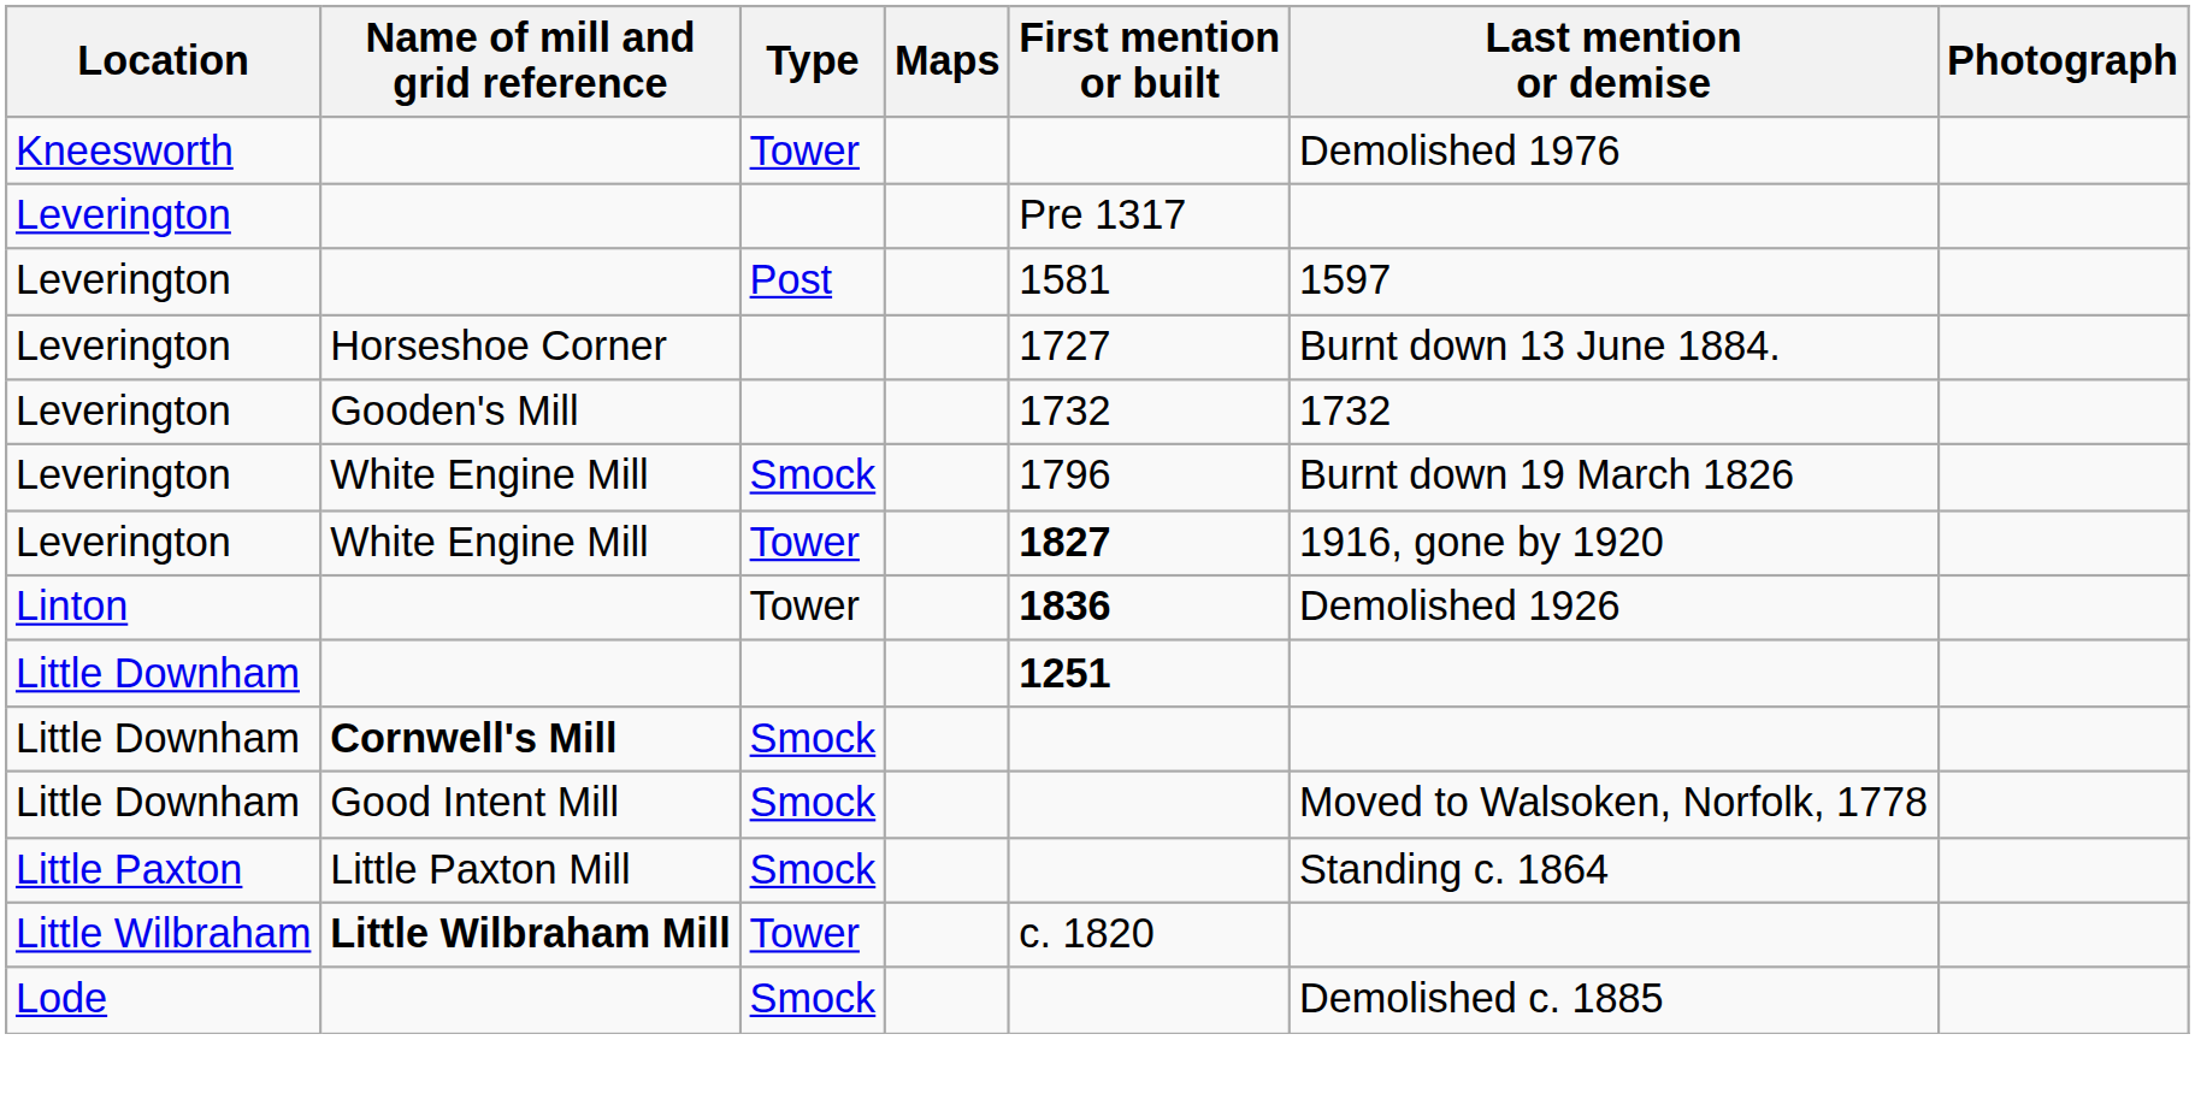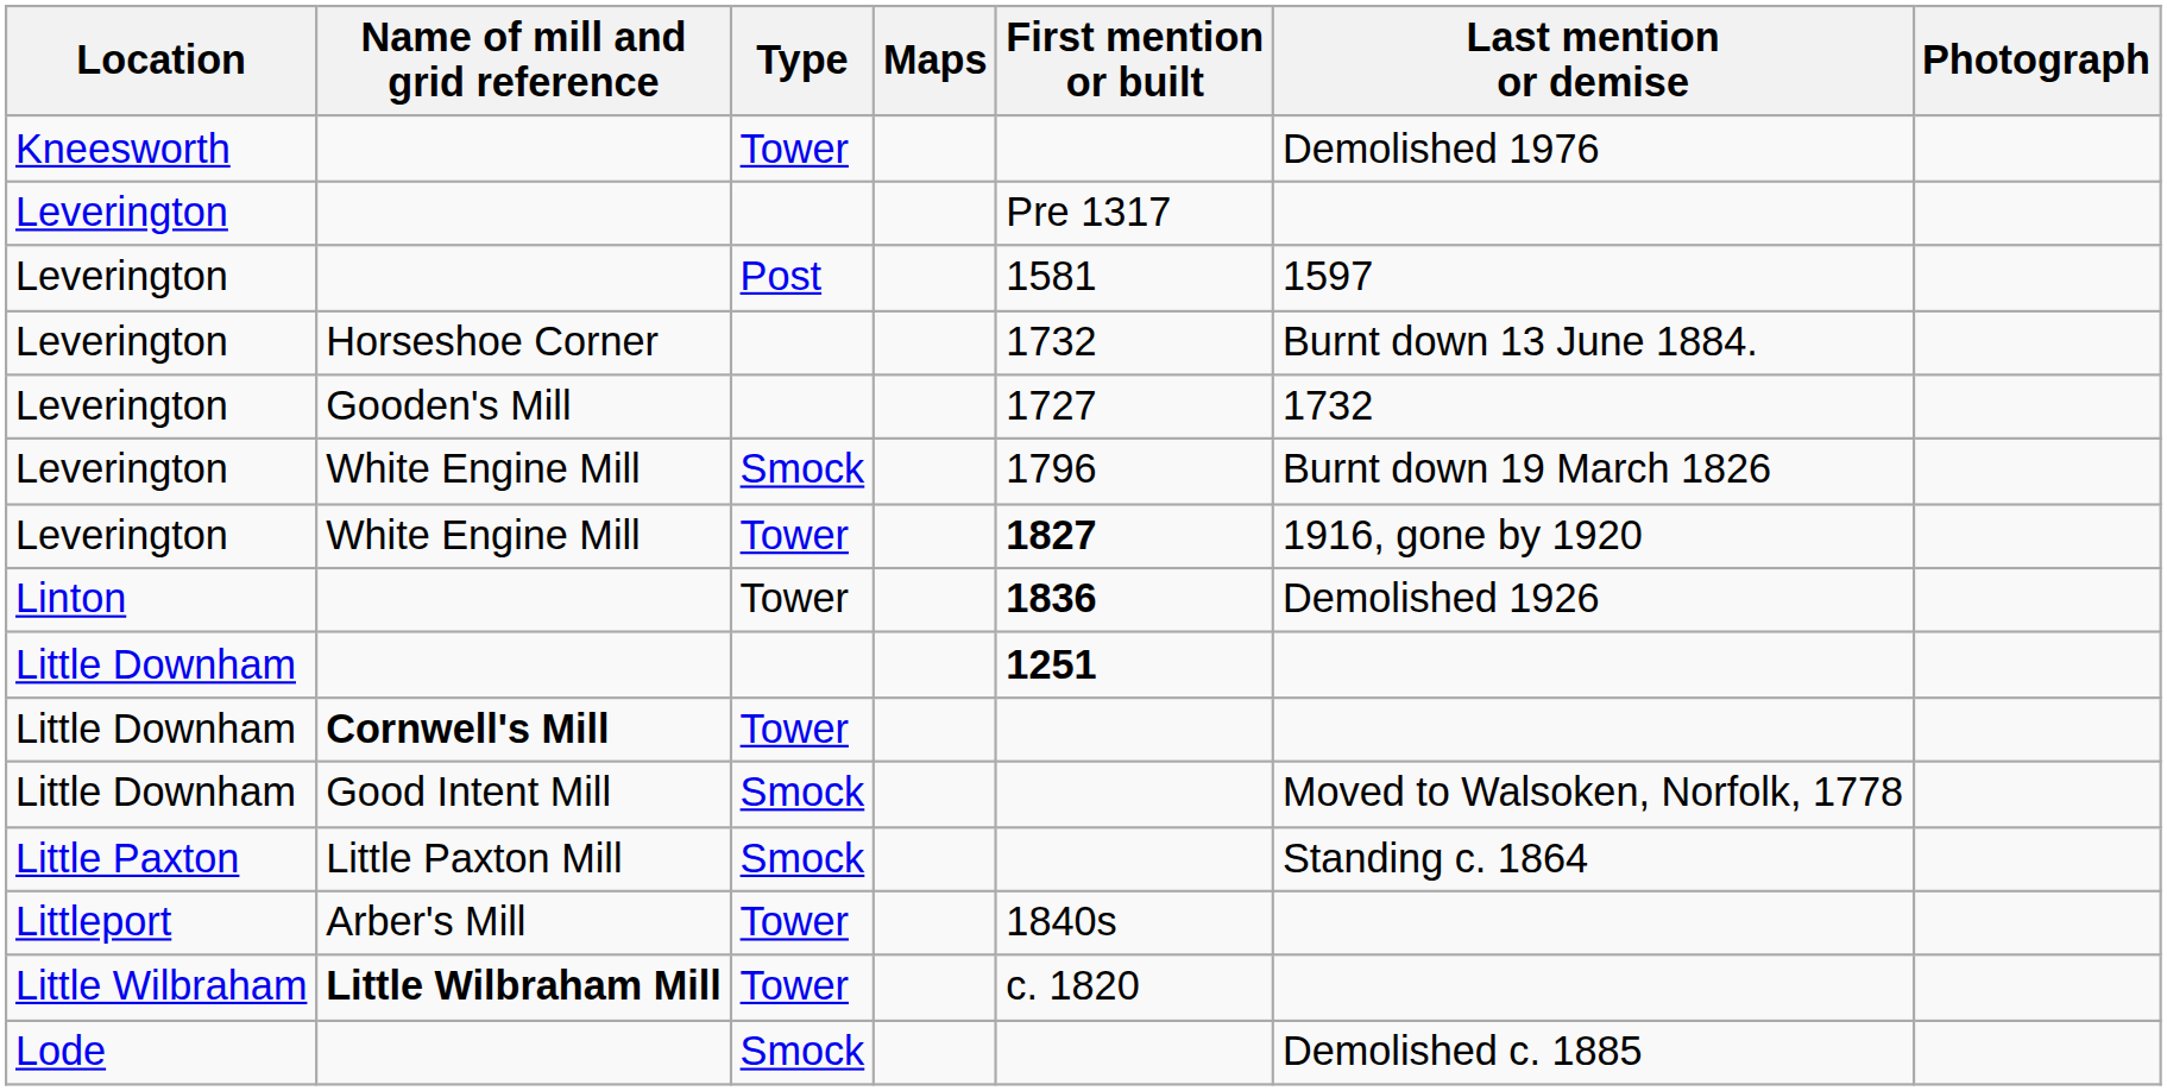Horseshoe Corner | First mention or built: 1727 -> 1732
Gooden's Mill | First mention or built: 1732 -> 1727
Cornwell's Mill | Type: Smock -> Tower
+ row: Littleport | Arber's Mill | Tower | 1840s
